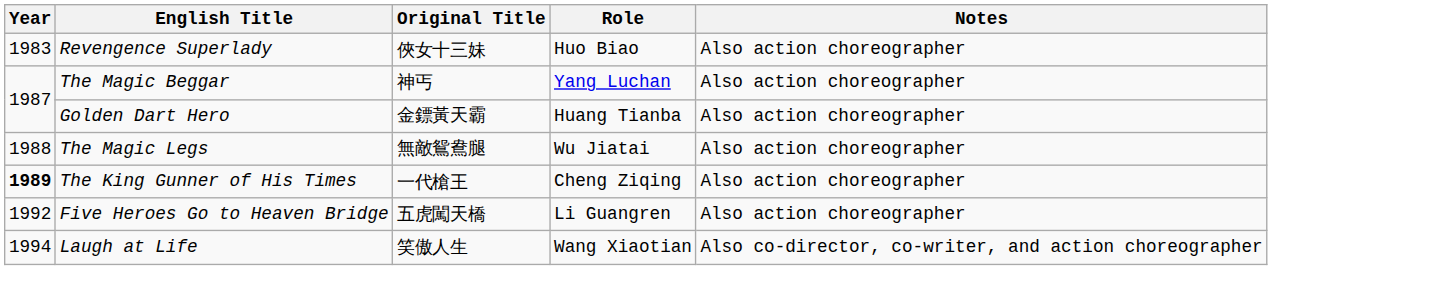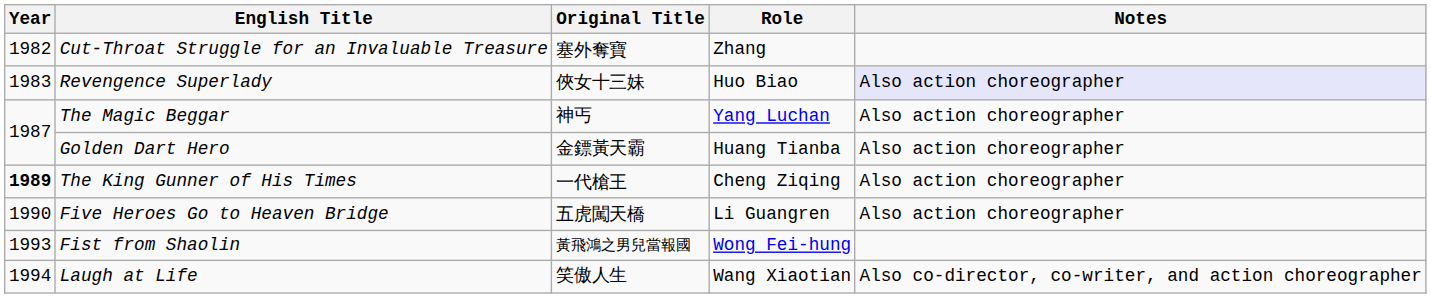+ row: 1982 | Cut-Throat Struggle for an Invaluable Treasure | 塞外奪寶 | Zhang
Revengence Superlady | Notes: no background -> lavender background
- row: 1988 | The Magic Legs | 無敵鴛鴦腿 | Wu Jiatai | Also action choreographer
Five Heroes Go to Heaven Bridge | Year: 1992 -> 1990
+ row: 1993 | Fist from Shaolin | 黃飛鴻之男兒當報國 | Wong Fei-hung
